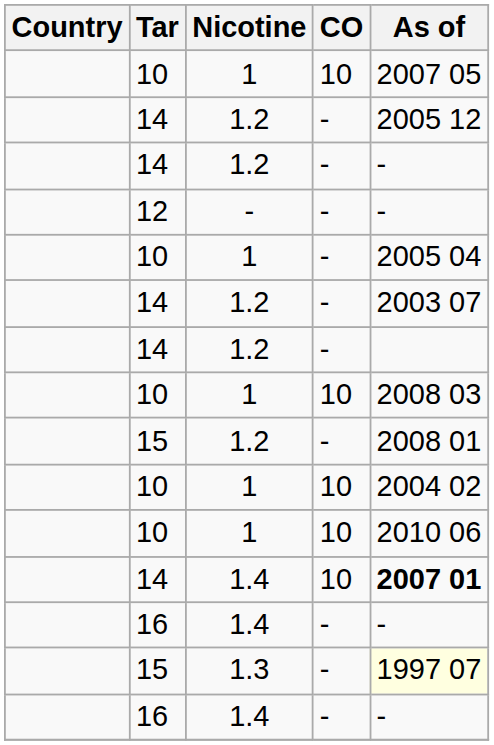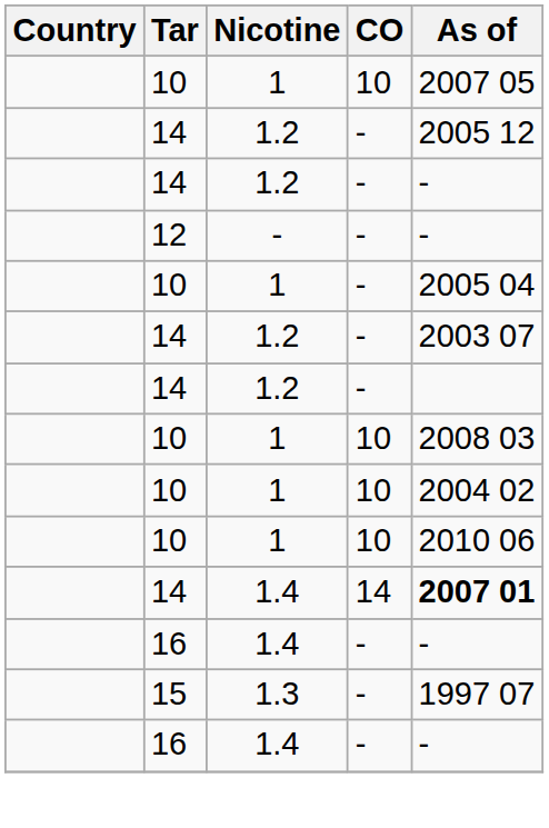- row: 15 | 1.2 | - | 2008 01
14 / 1.4 | CO: 10 -> 14
15 / 1.3 | As of: lightyellow background -> no background
